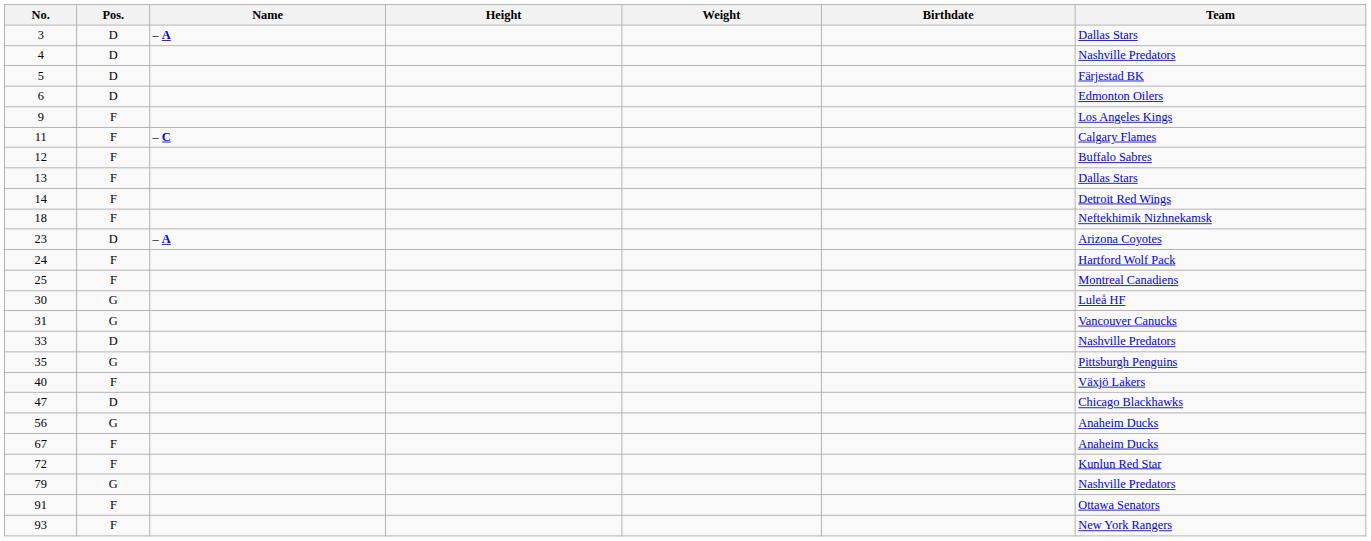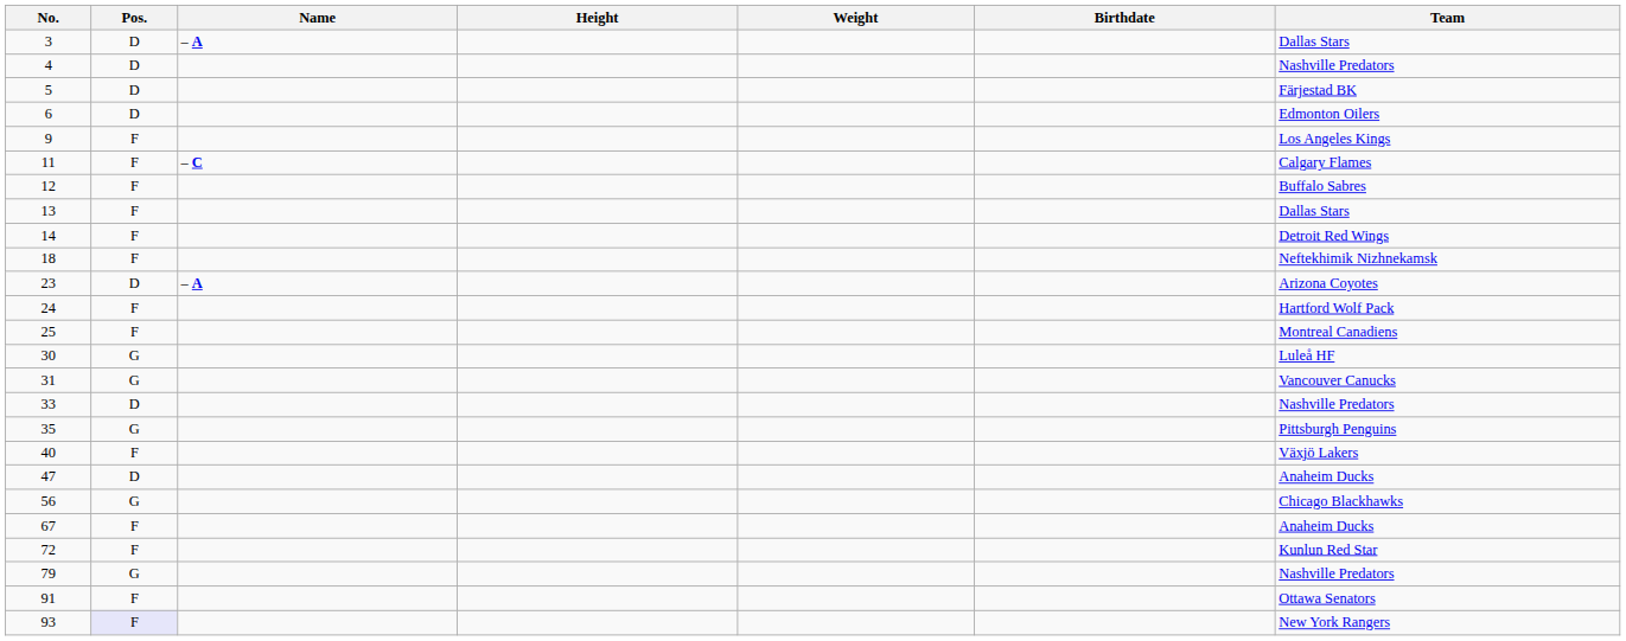47 | Team: Chicago Blackhawks -> Anaheim Ducks
56 | Team: Anaheim Ducks -> Chicago Blackhawks
93 | Pos.: no background -> lavender background
